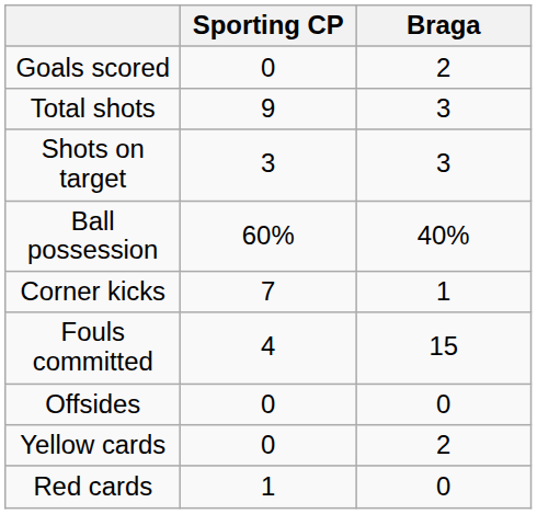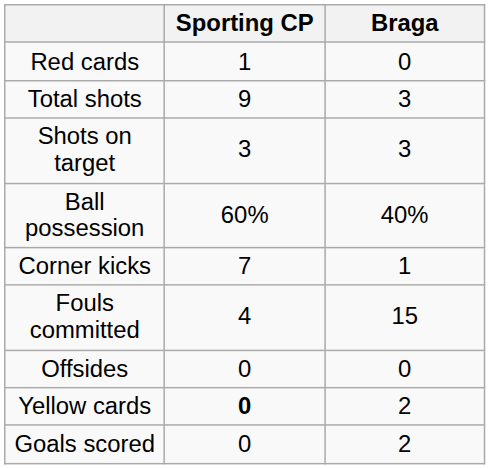rows swapped: Goals scored <-> Red cards
Yellow cards | Sporting CP: normal -> bold
